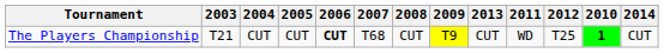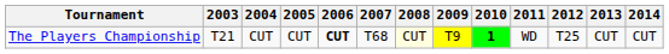columns swapped: 2010 <-> 2013
The Players Championship | 2008: no background -> lightyellow background
